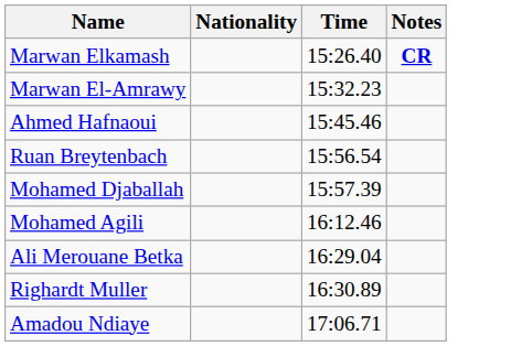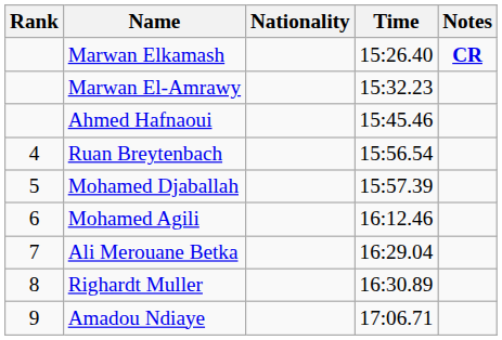+ column: Rank | 4 | 5 | 6 | 7 | 8 | 9
